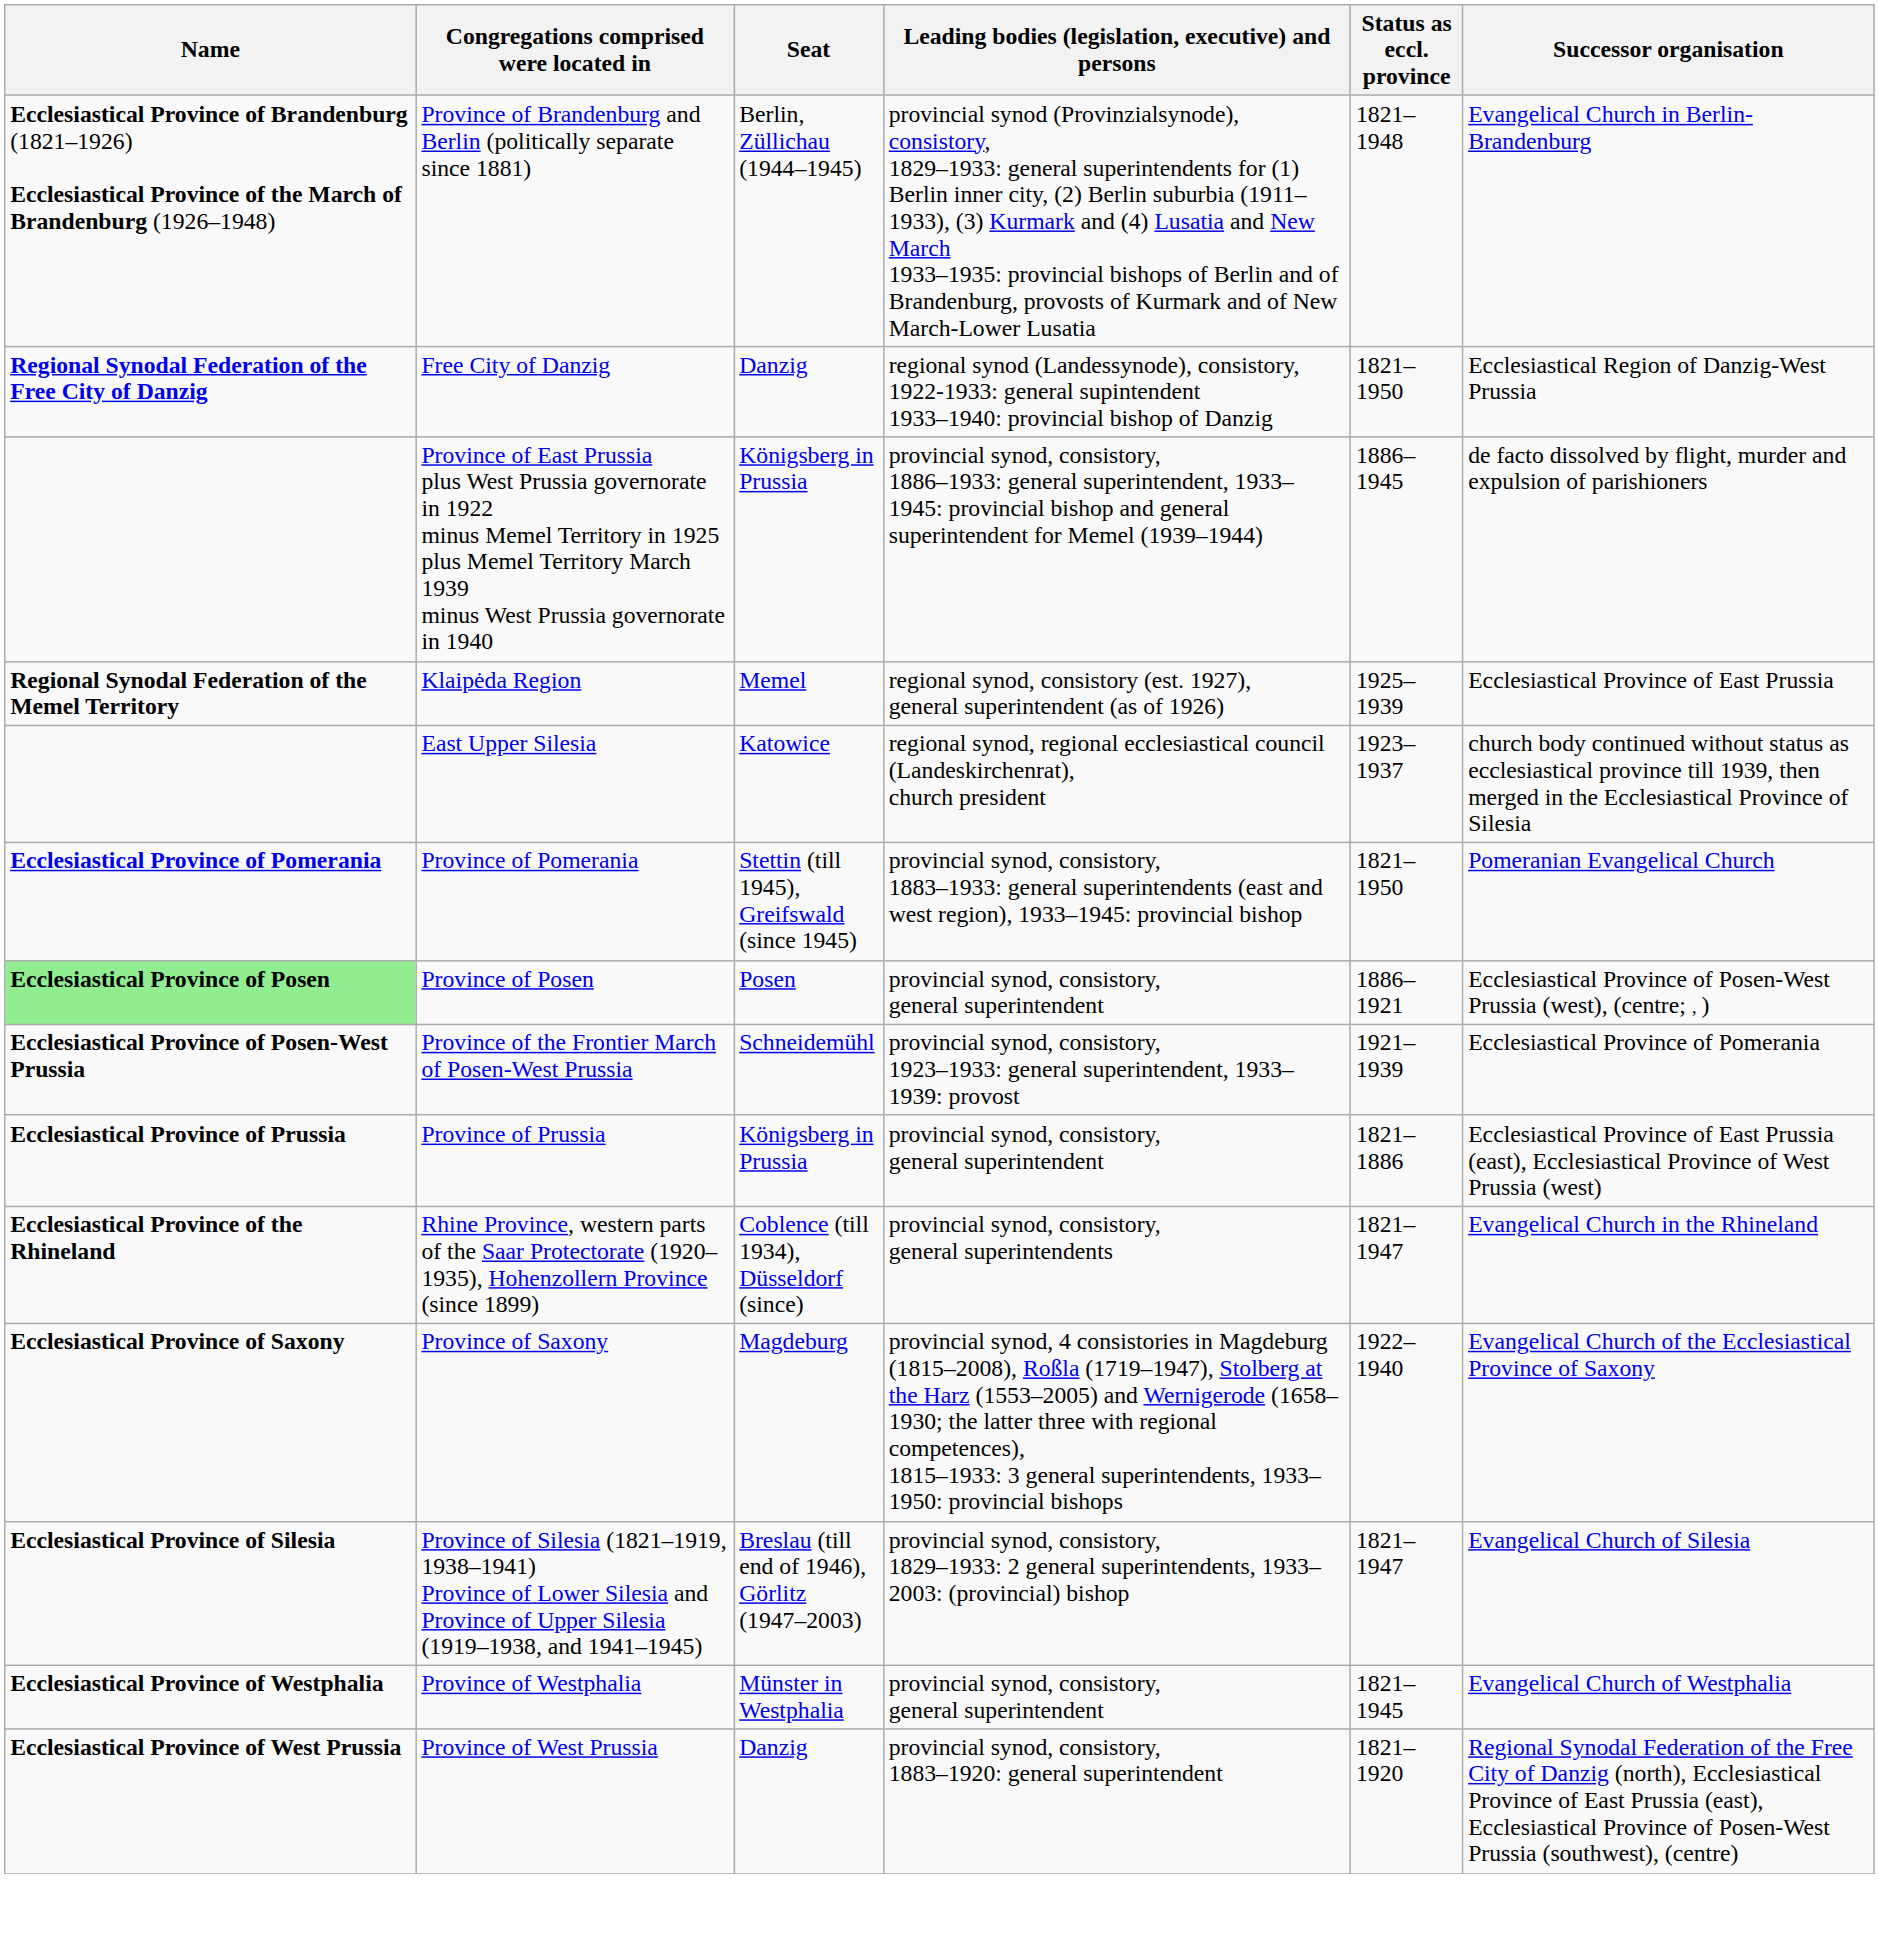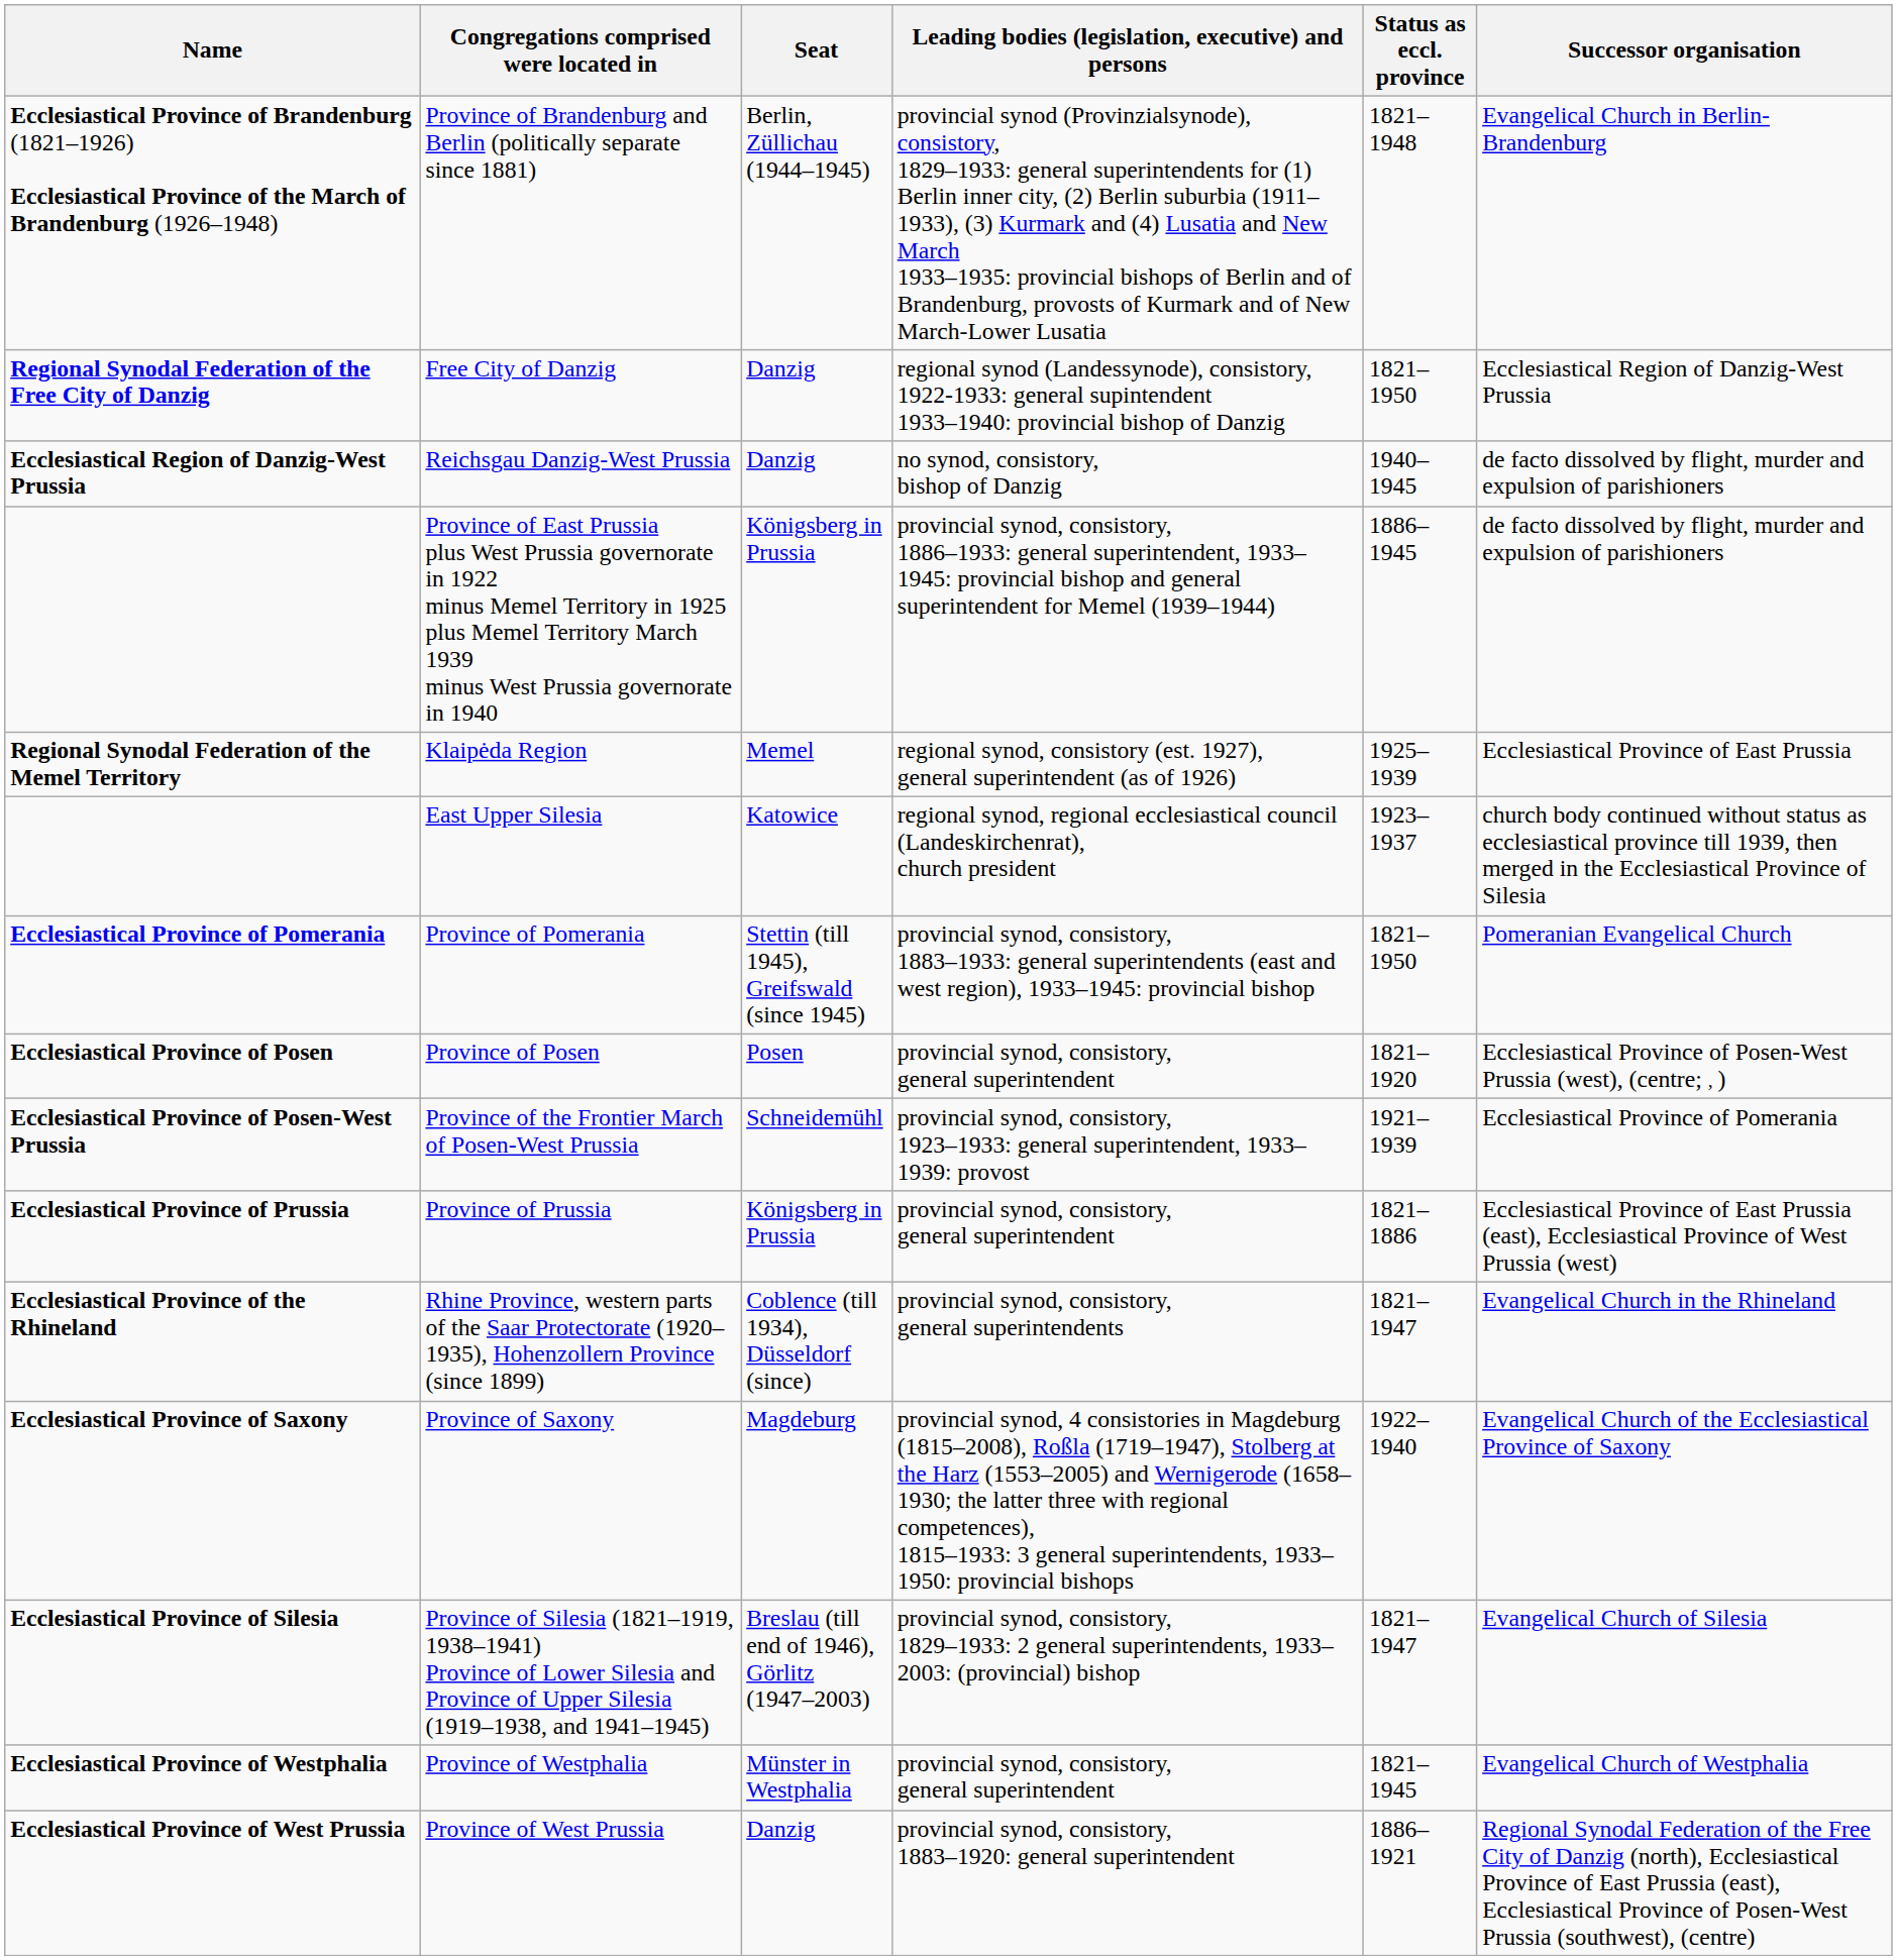+ row: Ecclesiastical Region of Danzig-West Prussia | Reichsgau Danzig-West Prussia | Danzig | no synod, consistory, bishop of Danzig | 1940–1945 | de facto dissolved by flight, murder and expulsion of parishioners
Province of Posen | Name: lightgreen background -> no background
Province of Posen | Status as eccl. province: 1886–1921 -> 1821–1920
Province of West Prussia | Status as eccl. province: 1821–1920 -> 1886–1921
